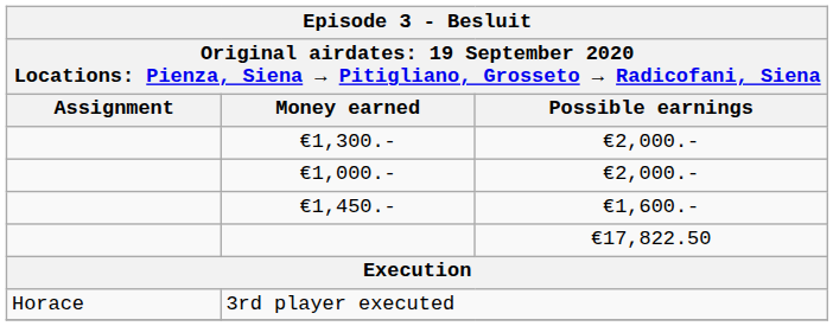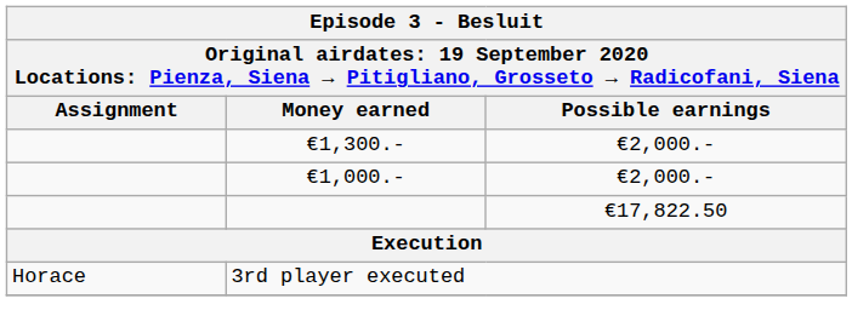- row: €1,450.- | €1,600.-
